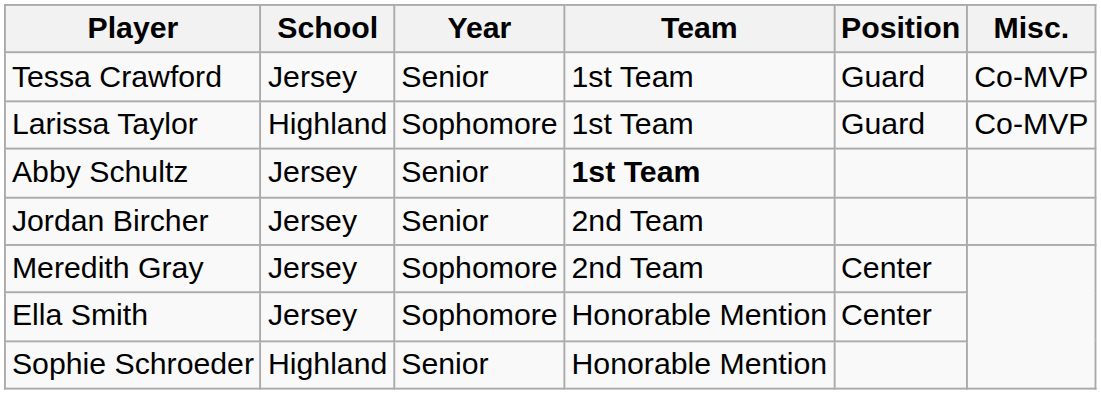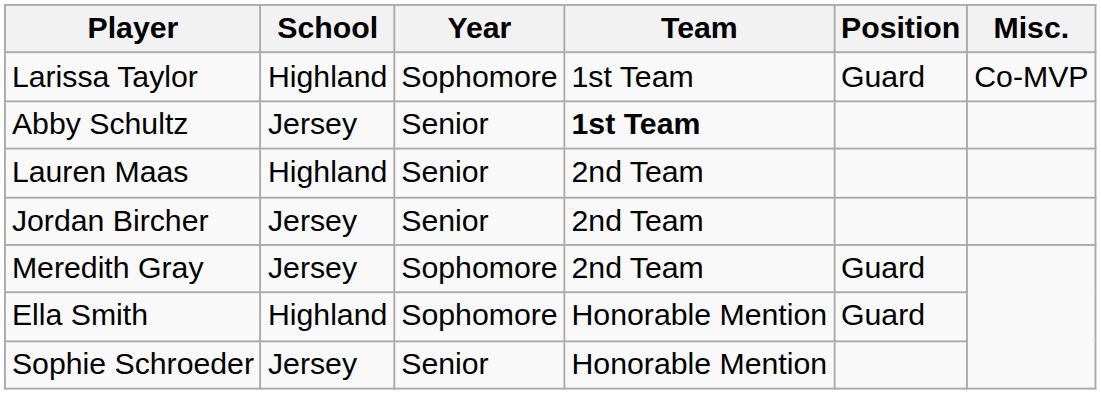- row: Tessa Crawford | Jersey | Senior | 1st Team | Guard | Co-MVP
+ row: Lauren Maas | Highland | Senior | 2nd Team
Meredith Gray | Position: Center -> Guard
Ella Smith | School: Jersey -> Highland
Ella Smith | Position: Center -> Guard
Sophie Schroeder | School: Highland -> Jersey
